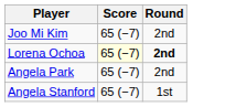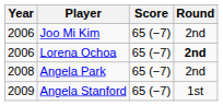+ column: Year | 2006 | 2006 | 2008 | 2009
Lorena Ochoa | Score: lightyellow background -> no background
